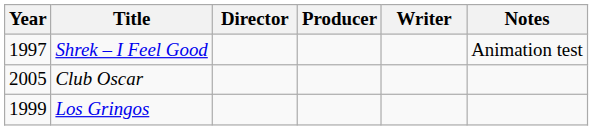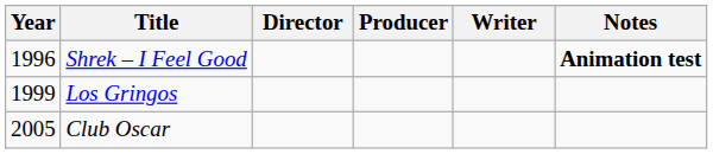Shrek – I Feel Good | Year: 1997 -> 1996
Shrek – I Feel Good | Notes: normal -> bold
rows swapped: Los Gringos <-> Club Oscar
